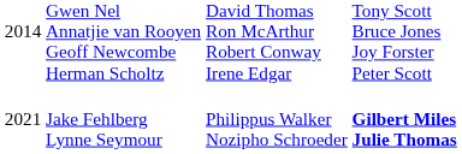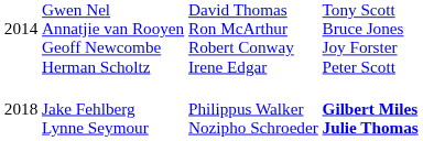Jake Fehlberg Lynne Seymour | column 1: 2021 -> 2018
